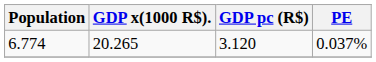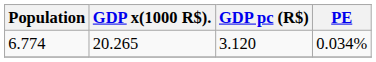6.774 | PE: 0.037% -> 0.034%
